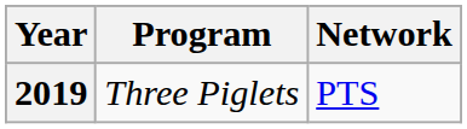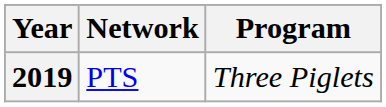columns swapped: Program <-> Network
